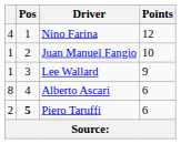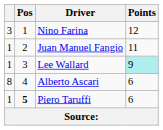Nino Farina | column 1: 4 -> 3
Juan Manuel Fangio | Points: 10 -> 11
Lee Wallard | Points: no background -> paleturquoise background
Piero Taruffi | column 1: 2 -> 1
